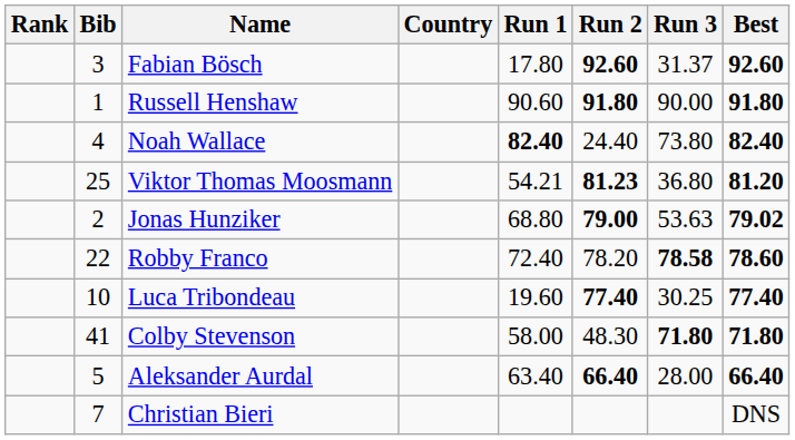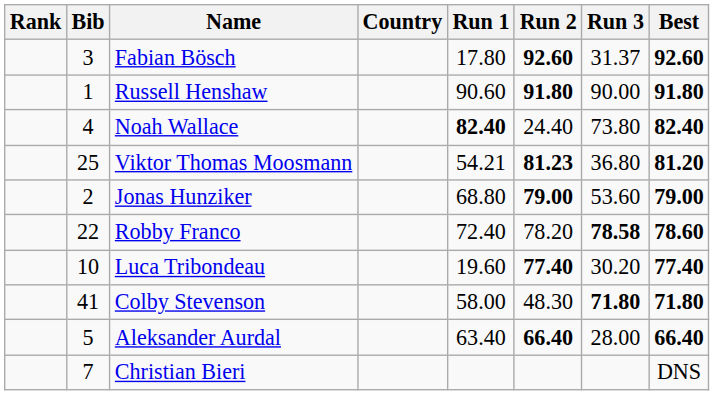Jonas Hunziker | Run 3: 53.63 -> 53.60
Jonas Hunziker | Best: 79.02 -> 79.00
Luca Tribondeau | Run 3: 30.25 -> 30.20
